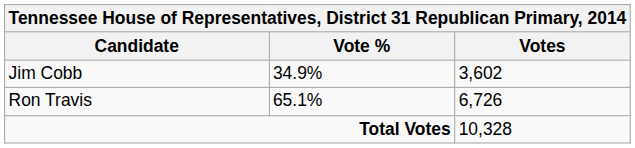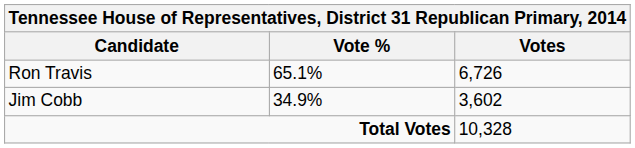rows swapped: Ron Travis <-> Jim Cobb
